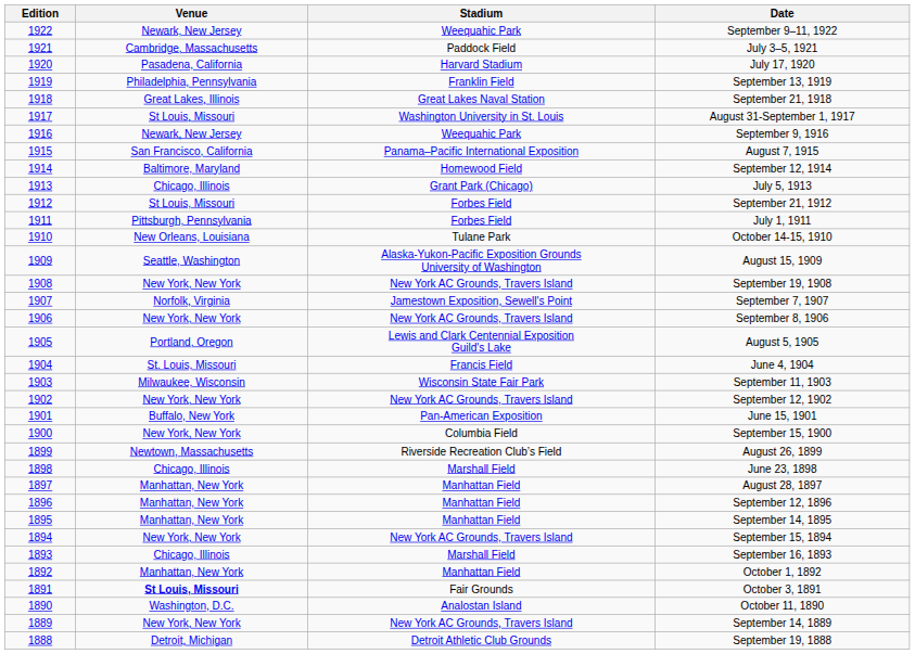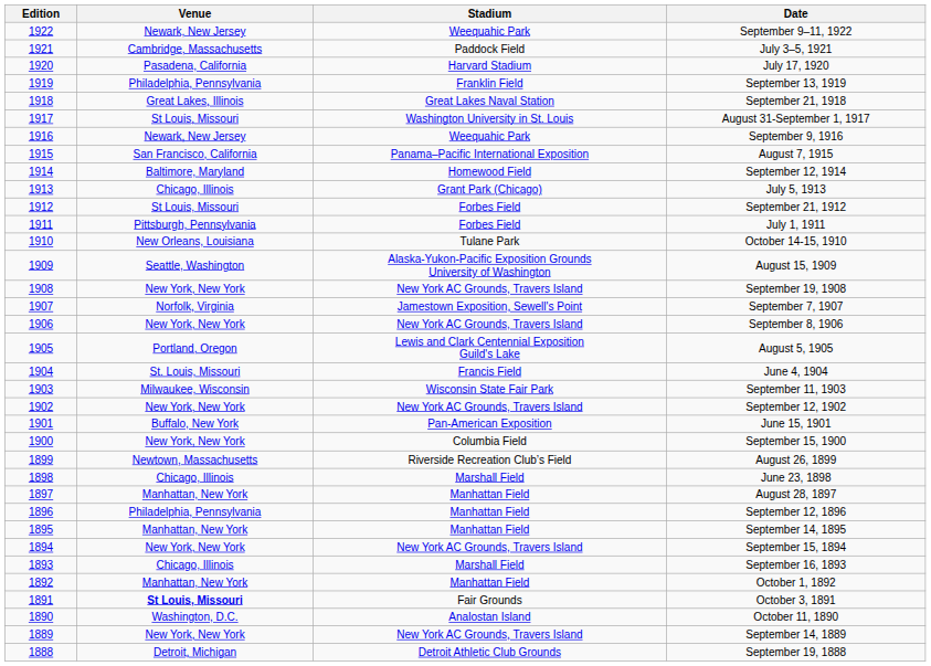September 12, 1896 | Venue: Manhattan, New York -> Philadelphia, Pennsylvania
